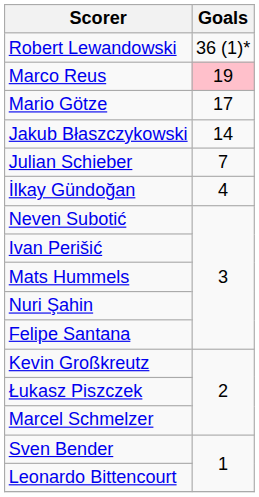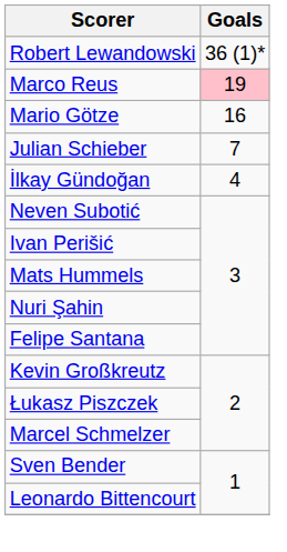Mario Götze | Goals: 17 -> 16
- row: Jakub Błaszczykowski | 14
